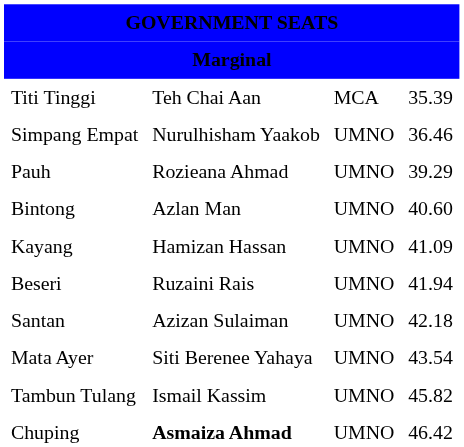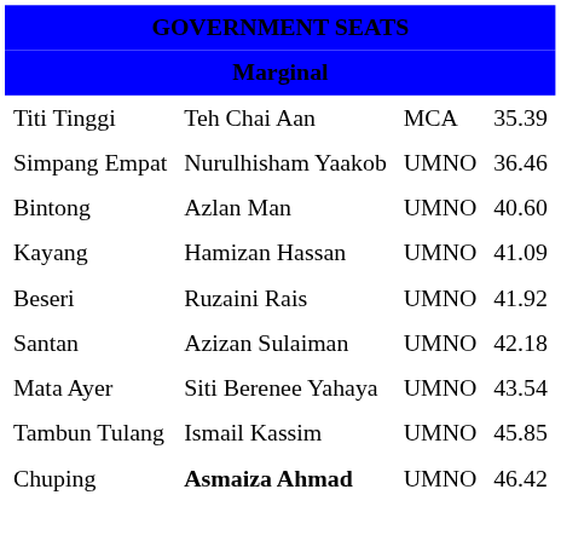- row: Pauh | Rozieana Ahmad | UMNO | 39.29
Beseri | column 4: 41.94 -> 41.92
Tambun Tulang | column 4: 45.82 -> 45.85
